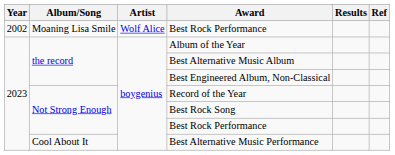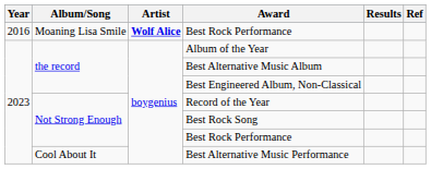Moaning Lisa Smile / Best Rock Performance | Year: 2002 -> 2016
Moaning Lisa Smile / Best Rock Performance | Artist: normal -> bold
